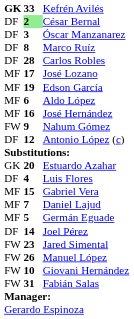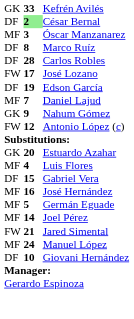Kefrén Avilés | column 1: bold -> normal
Óscar Manzanarez | column 1: DF -> MF
José Lozano | column 1: MF -> FW
Edson García | column 1: MF -> DF
- row: MF | 6 | Aldo López
rows swapped: Daniel Lajud <-> José Hernández
Nahum Gómez | column 1: FW -> GK
Antonio López (c) | column 1: DF -> FW
Luis Flores | column 1: DF -> MF
Gabriel Vera | column 1: MF -> DF
Joel Pérez | column 1: DF -> MF
Jared Simental | column 2: 23 -> 21
Manuel López | column 1: FW -> MF
Manuel López | column 2: 26 -> 24
Giovani Hernández | column 1: FW -> DF
- row: FW | 31 | Fabián Salas
